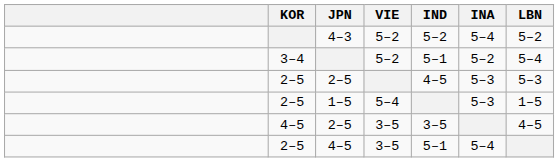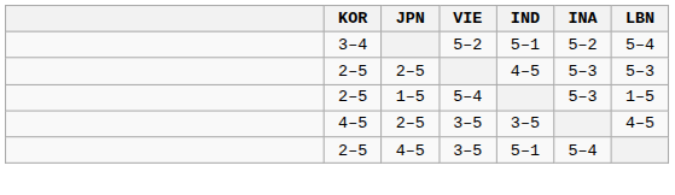- row: 4–3 | 5–2 | 5–2 | 5–4 | 5–2
